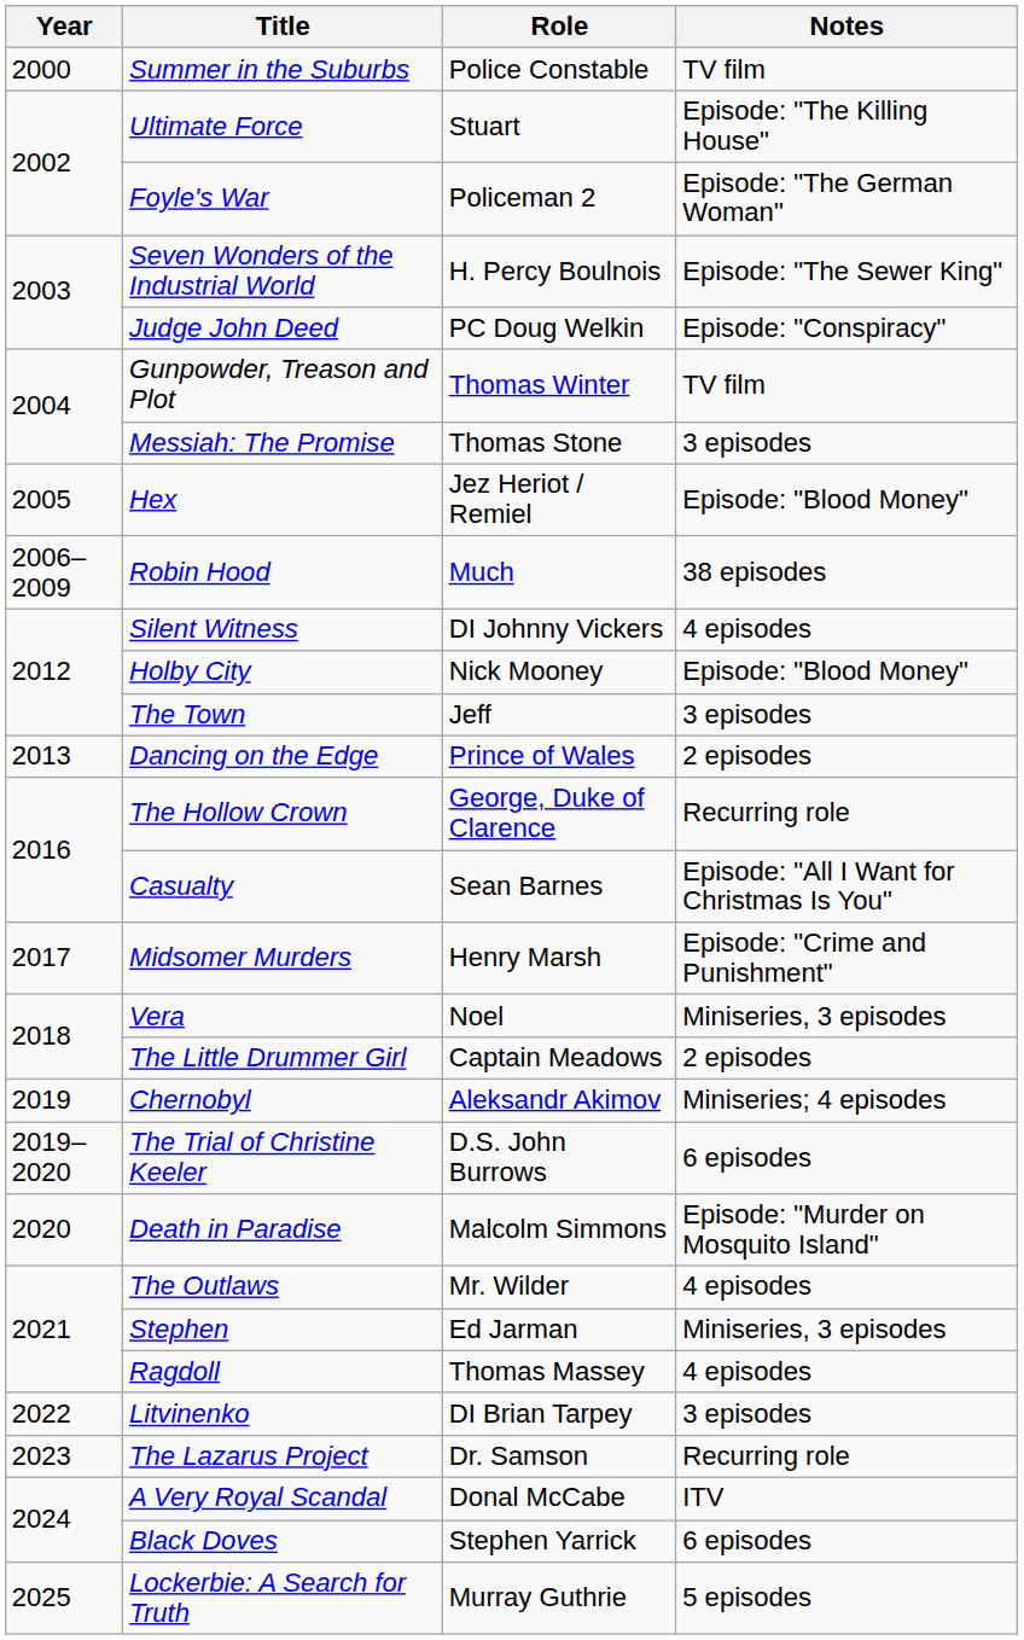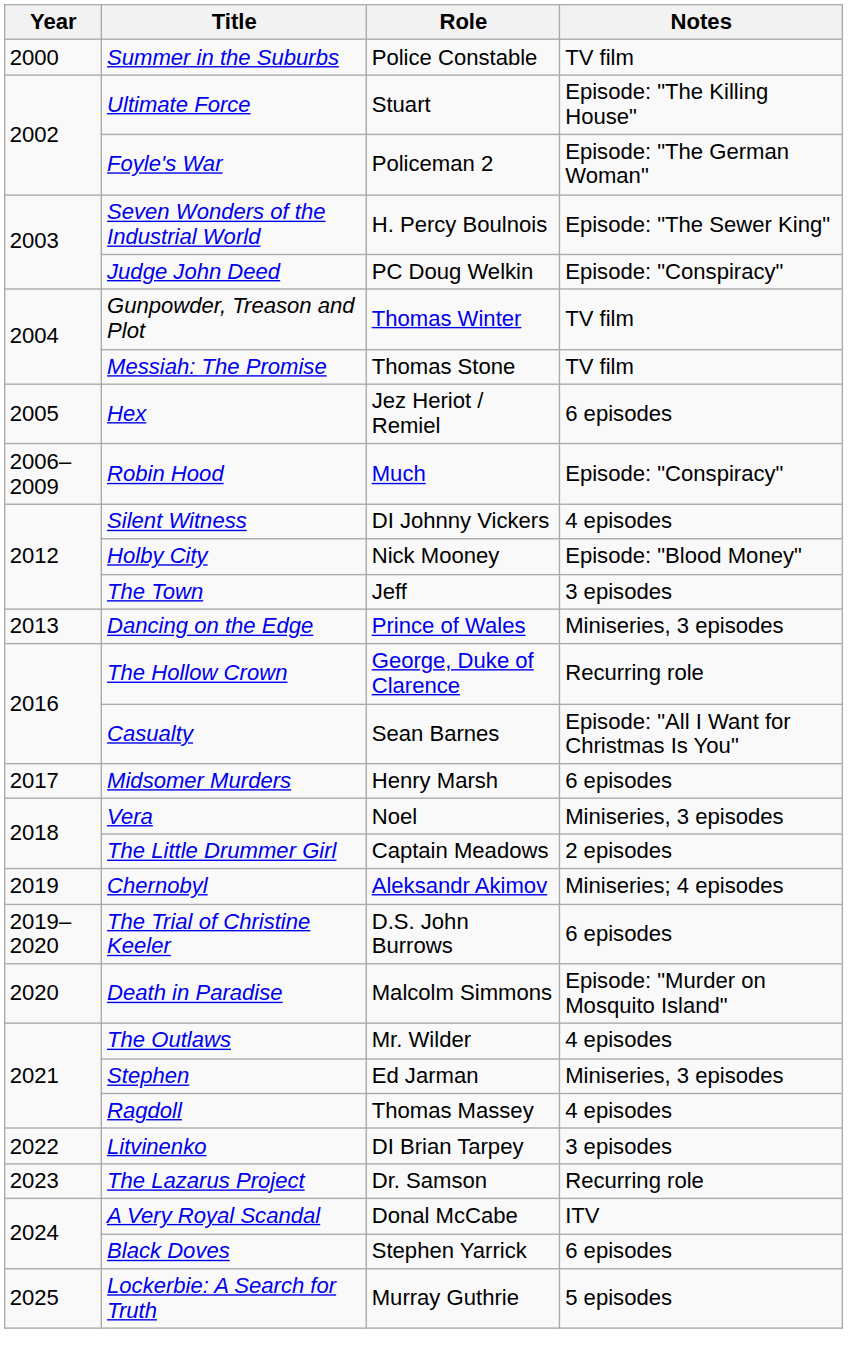Messiah: The Promise | Notes: 3 episodes -> TV film
Hex | Notes: Episode: "Blood Money" -> 6 episodes
Robin Hood | Notes: 38 episodes -> Episode: "Conspiracy"
Dancing on the Edge | Notes: 2 episodes -> Miniseries, 3 episodes
Midsomer Murders | Notes: Episode: "Crime and Punishment" -> 6 episodes
